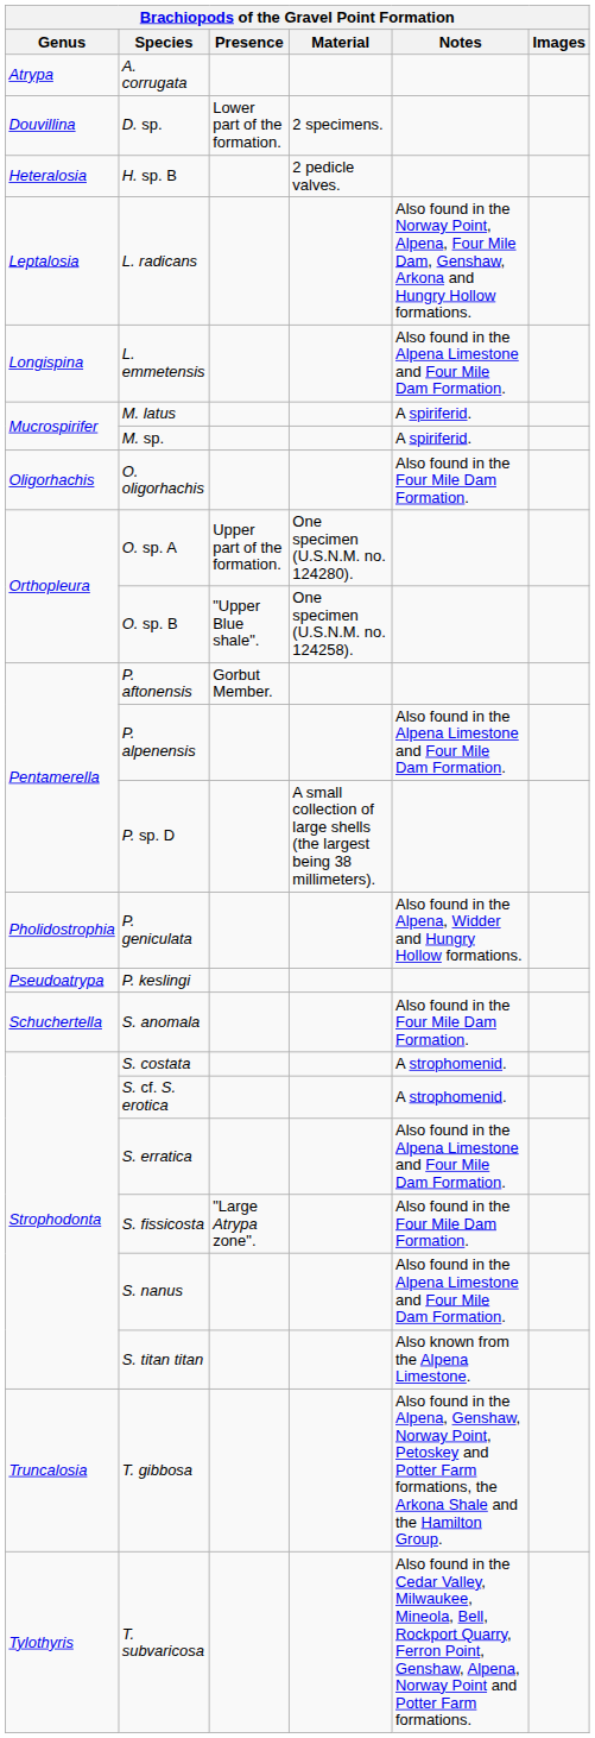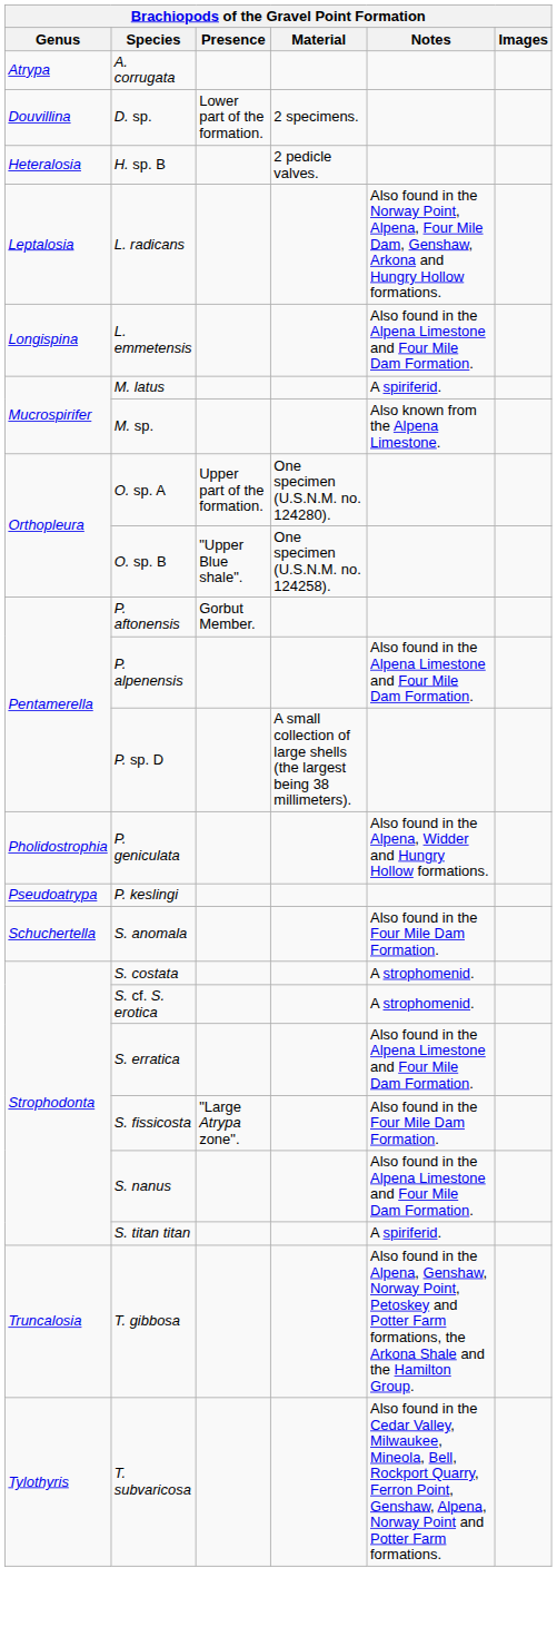M. sp. | Notes: A spiriferid. -> Also known from the Alpena Limestone.
- row: Oligorhachis | O. oligorhachis | Also found in the Four Mile Dam Formation.
S. titan titan | Notes: Also known from the Alpena Limestone. -> A spiriferid.
